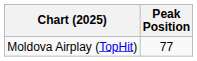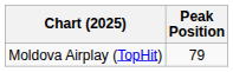Moldova Airplay (TopHit) | Peak Position: 77 -> 79
